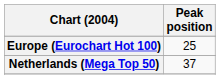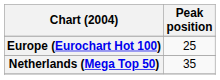Netherlands (Mega Top 50) | Peak position: 37 -> 35
